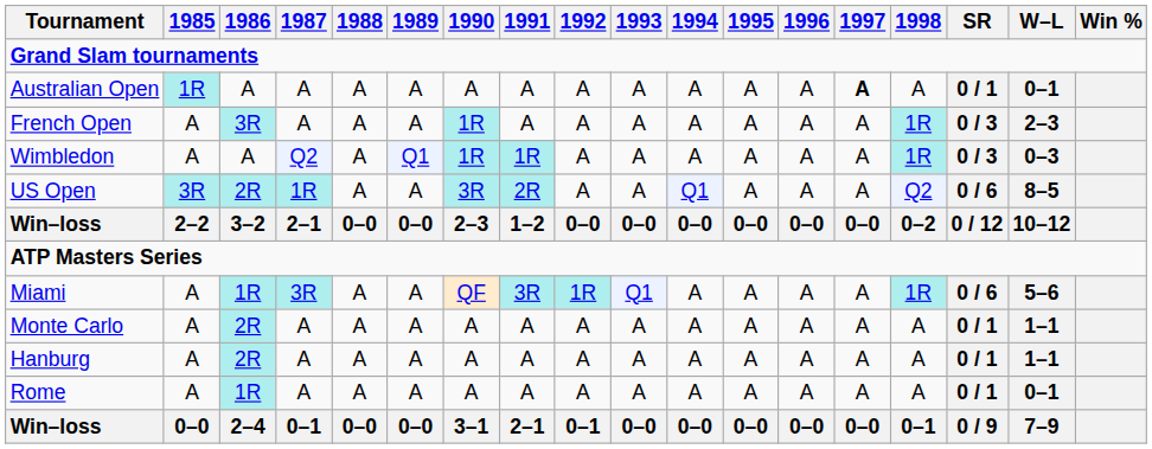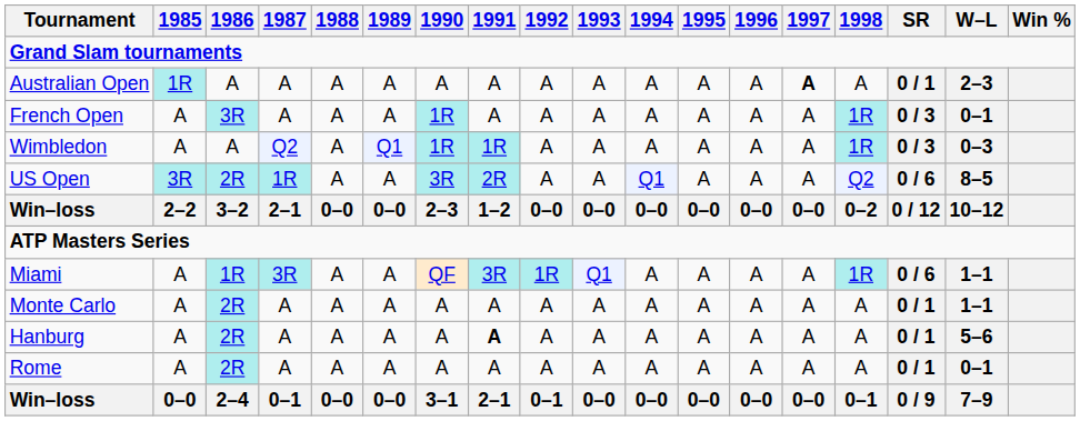Australian Open | W–L: 0–1 -> 2–3
French Open | W–L: 2–3 -> 0–1
Miami | W–L: 5–6 -> 1–1
Hanburg | 1991: normal -> bold
Hanburg | W–L: 1–1 -> 5–6
Rome | 1986: 1R -> 2R
